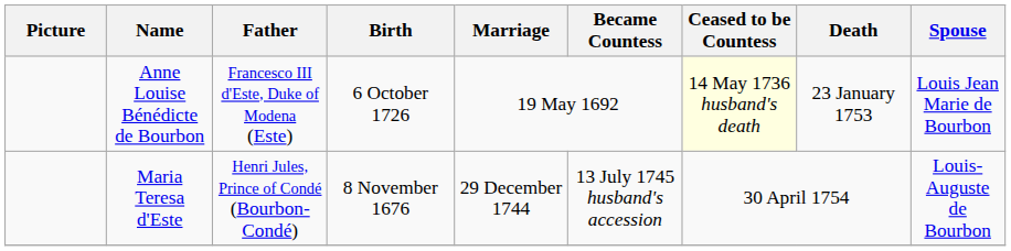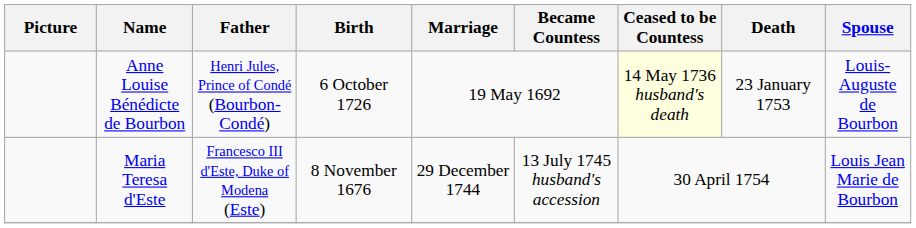Anne Louise Bénédicte de Bourbon | Father: Francesco III d'Este, Duke of Modena (Este) -> Henri Jules, Prince of Condé (Bourbon-Condé)
Anne Louise Bénédicte de Bourbon | Spouse: Louis Jean Marie de Bourbon -> Louis-Auguste de Bourbon
Maria Teresa d'Este | Father: Henri Jules, Prince of Condé (Bourbon-Condé) -> Francesco III d'Este, Duke of Modena (Este)
Maria Teresa d'Este | Spouse: Louis-Auguste de Bourbon -> Louis Jean Marie de Bourbon
